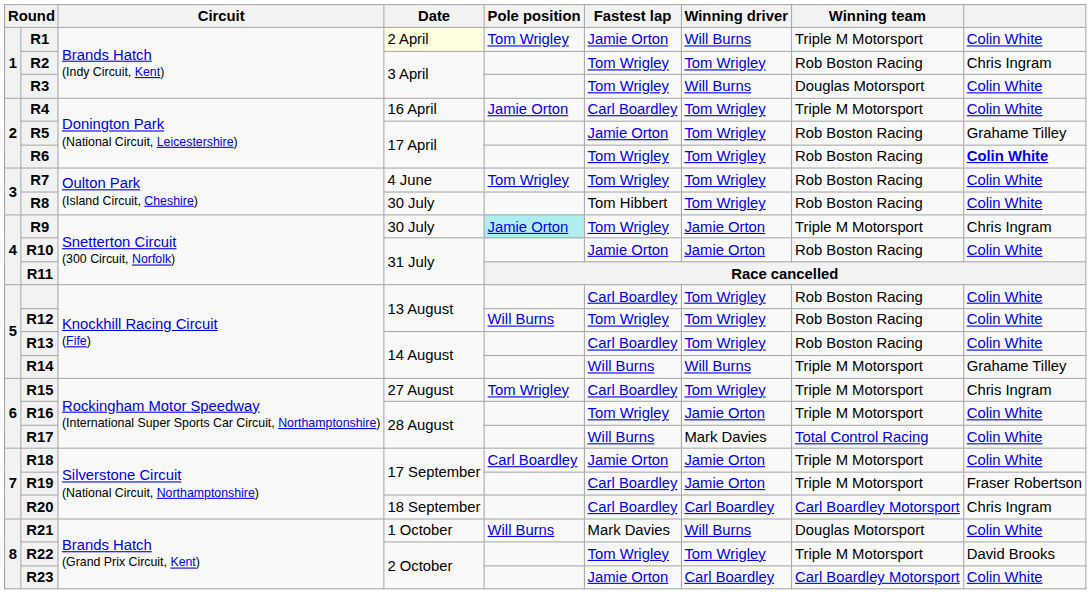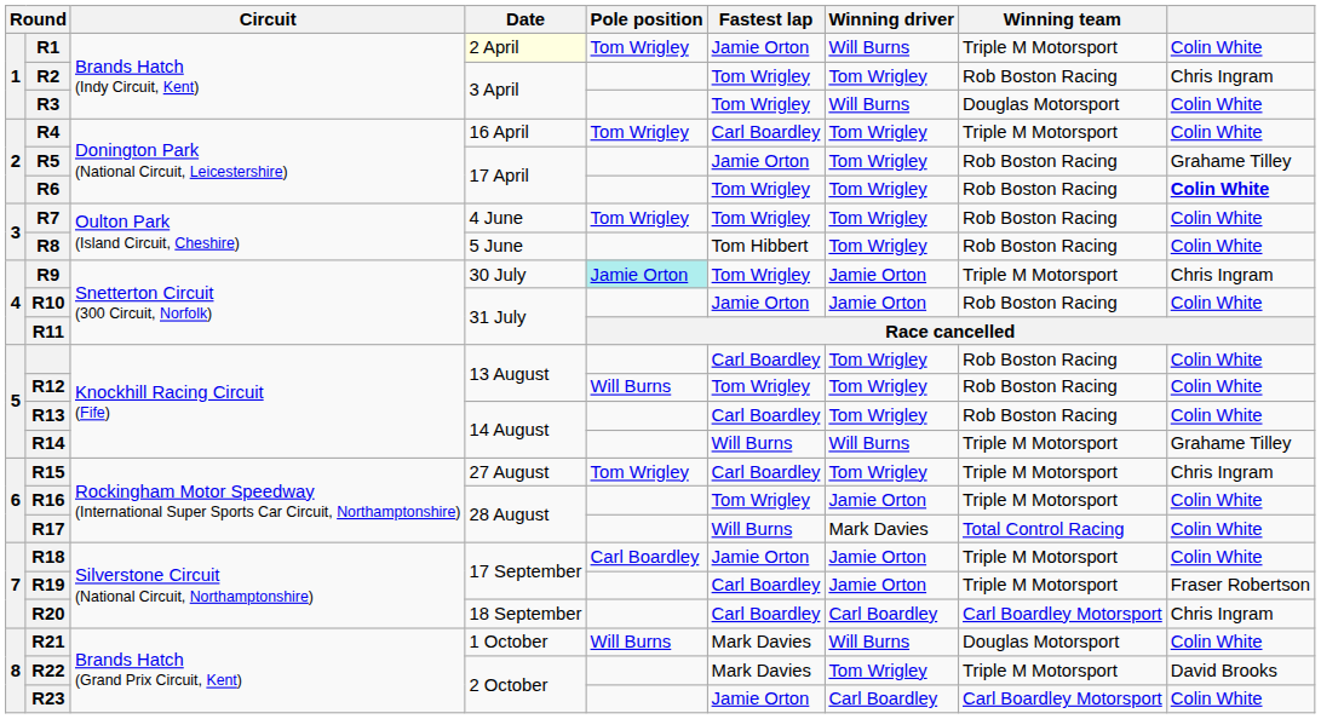R4 | Pole position: Jamie Orton -> Tom Wrigley
R8 | Date: 30 July -> 5 June
R22 | Fastest lap: Tom Wrigley -> Mark Davies
